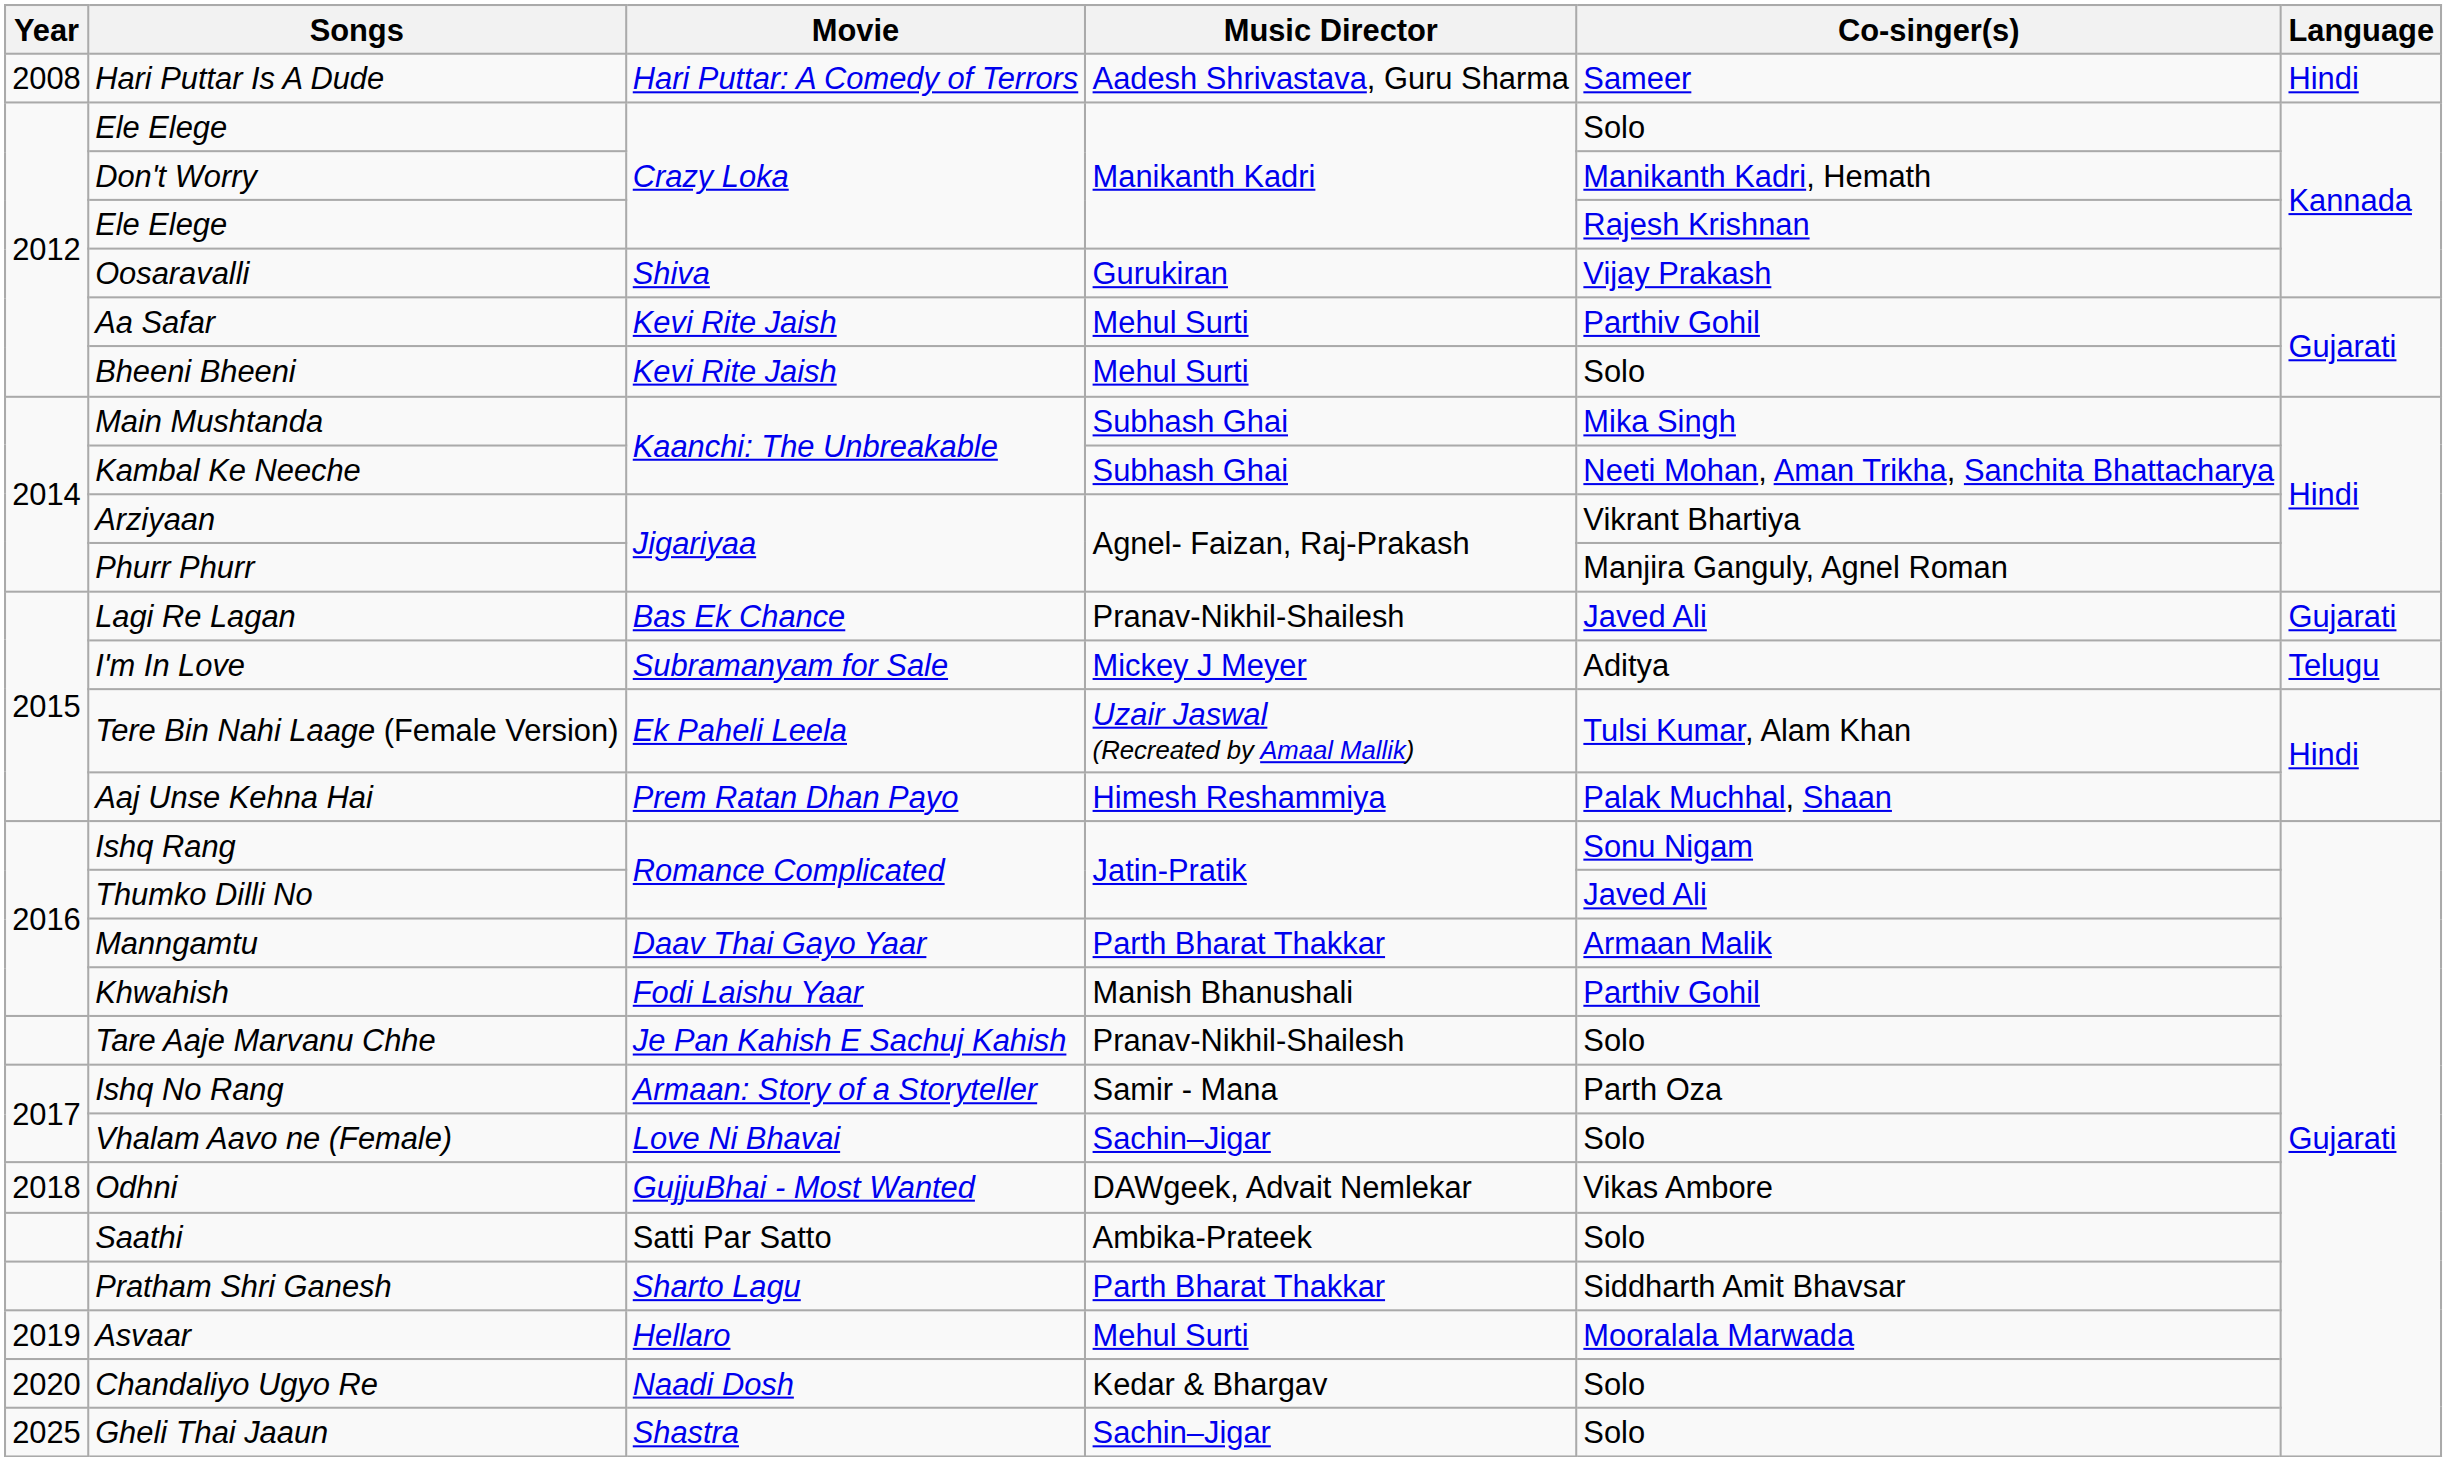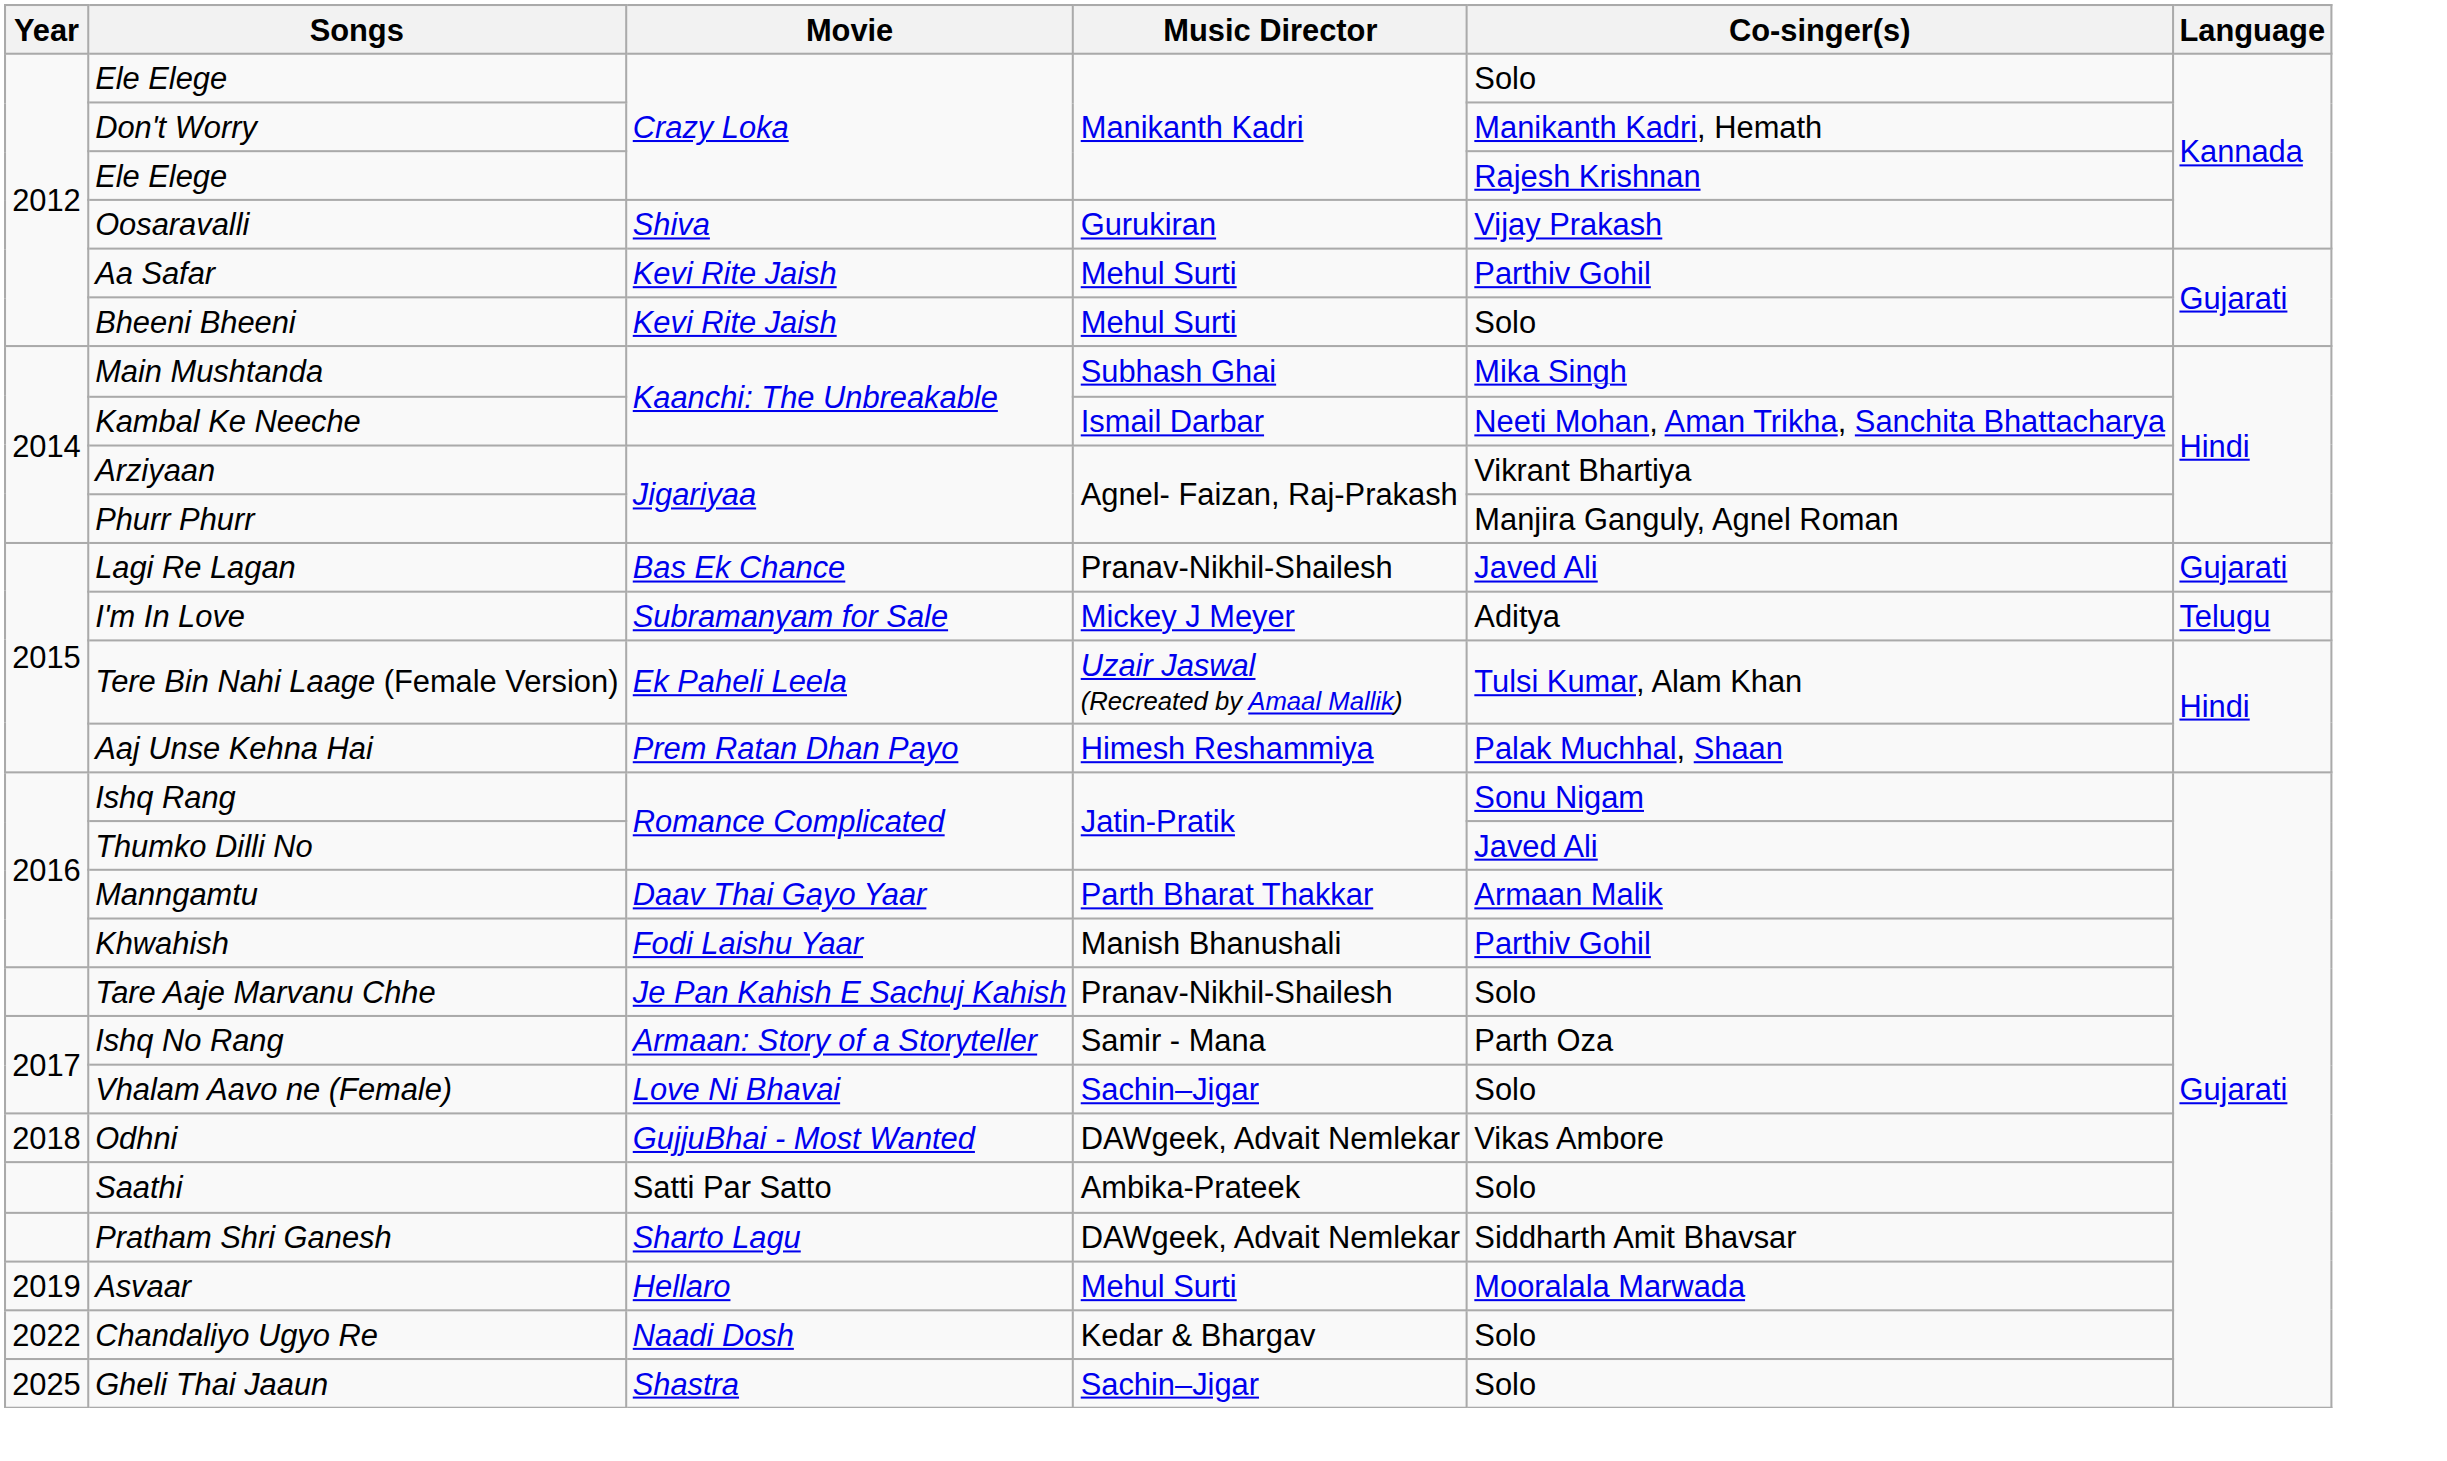- row: 2008 | Hari Puttar Is A Dude | Hari Puttar: A Comedy of Terrors | Aadesh Shrivastava, Guru Sharma | Sameer | Hindi
Kambal Ke Neeche | Music Director: Subhash Ghai -> Ismail Darbar
Pratham Shri Ganesh | Music Director: Parth Bharat Thakkar -> DAWgeek, Advait Nemlekar
Chandaliyo Ugyo Re | Year: 2020 -> 2022
